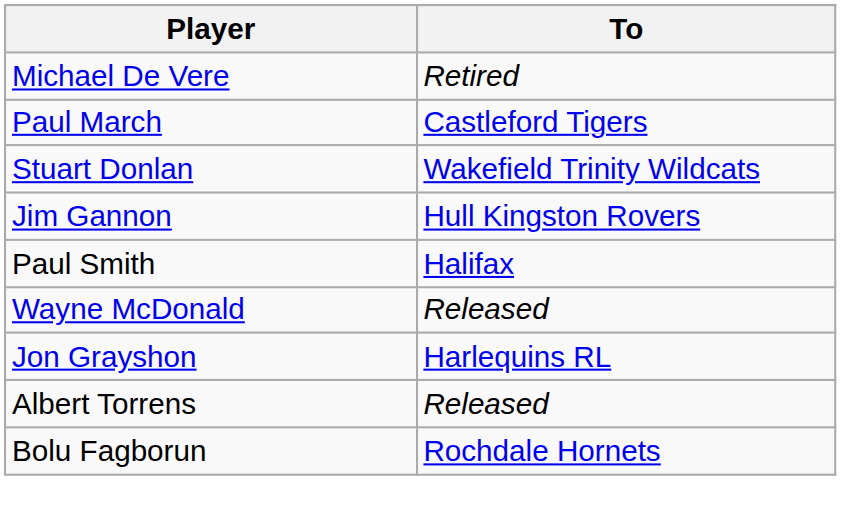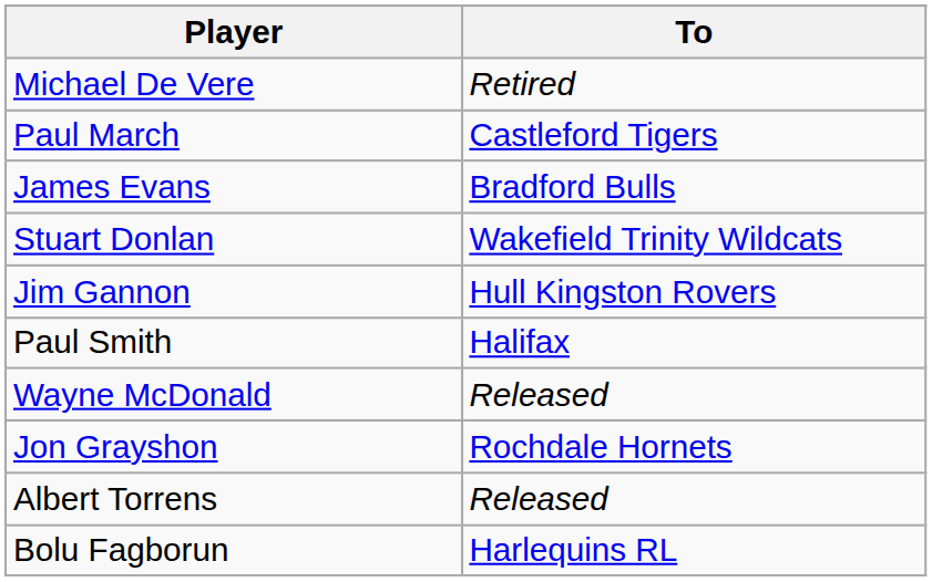+ row: James Evans | Bradford Bulls
Jon Grayshon | To: Harlequins RL -> Rochdale Hornets
Bolu Fagborun | To: Rochdale Hornets -> Harlequins RL
